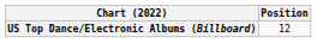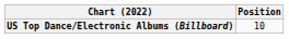US Top Dance/Electronic Albums (Billboard) | Position: 12 -> 10
